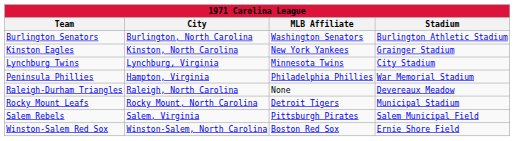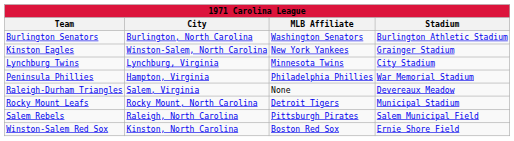Kinston Eagles | City: Kinston, North Carolina -> Winston-Salem, North Carolina
Raleigh-Durham Triangles | City: Raleigh, North Carolina -> Salem, Virginia
Salem Rebels | City: Salem, Virginia -> Raleigh, North Carolina
Winston-Salem Red Sox | City: Winston-Salem, North Carolina -> Kinston, North Carolina
